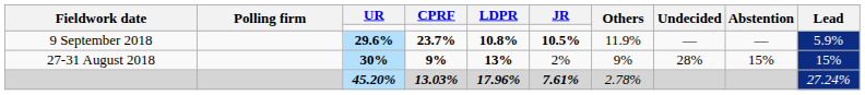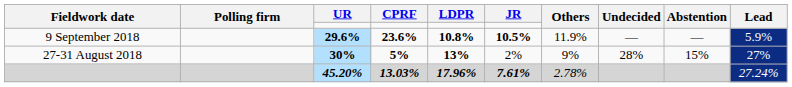9 September 2018 | CPRF: 23.7% -> 23.6%
27-31 August 2018 | CPRF: 9% -> 5%
27-31 August 2018 | Lead: 15% -> 27%
